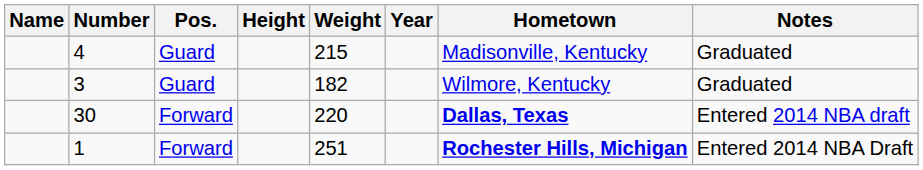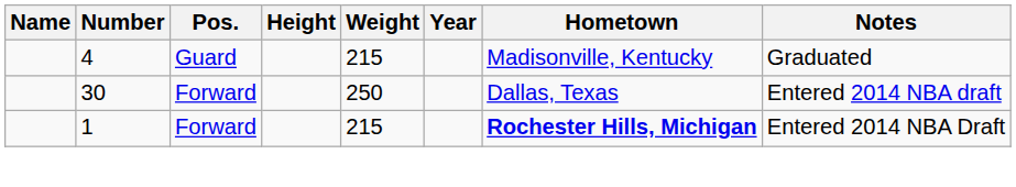- row: 3 | Guard | 182 | Wilmore, Kentucky | Graduated
30 | Weight: 220 -> 250
30 | Hometown: bold -> normal
1 | Weight: 251 -> 215
